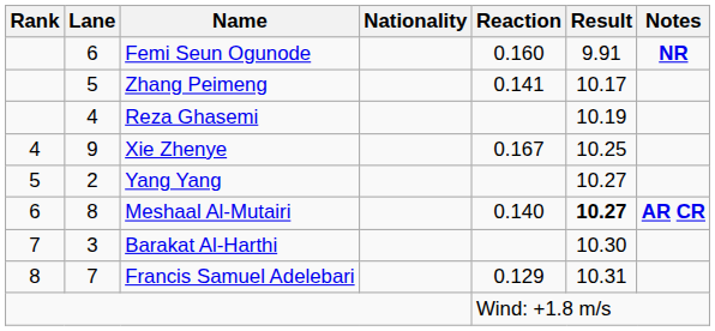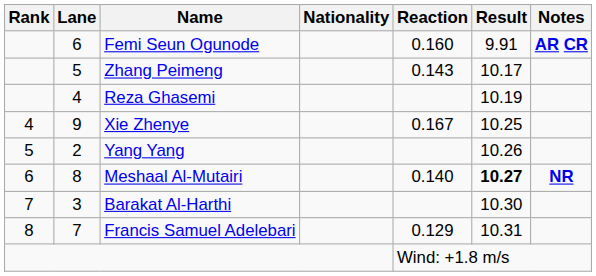Femi Seun Ogunode | Notes: NR -> AR CR
Zhang Peimeng | Reaction: 0.141 -> 0.143
Yang Yang | Result: 10.27 -> 10.26
Meshaal Al-Mutairi | Notes: AR CR -> NR
